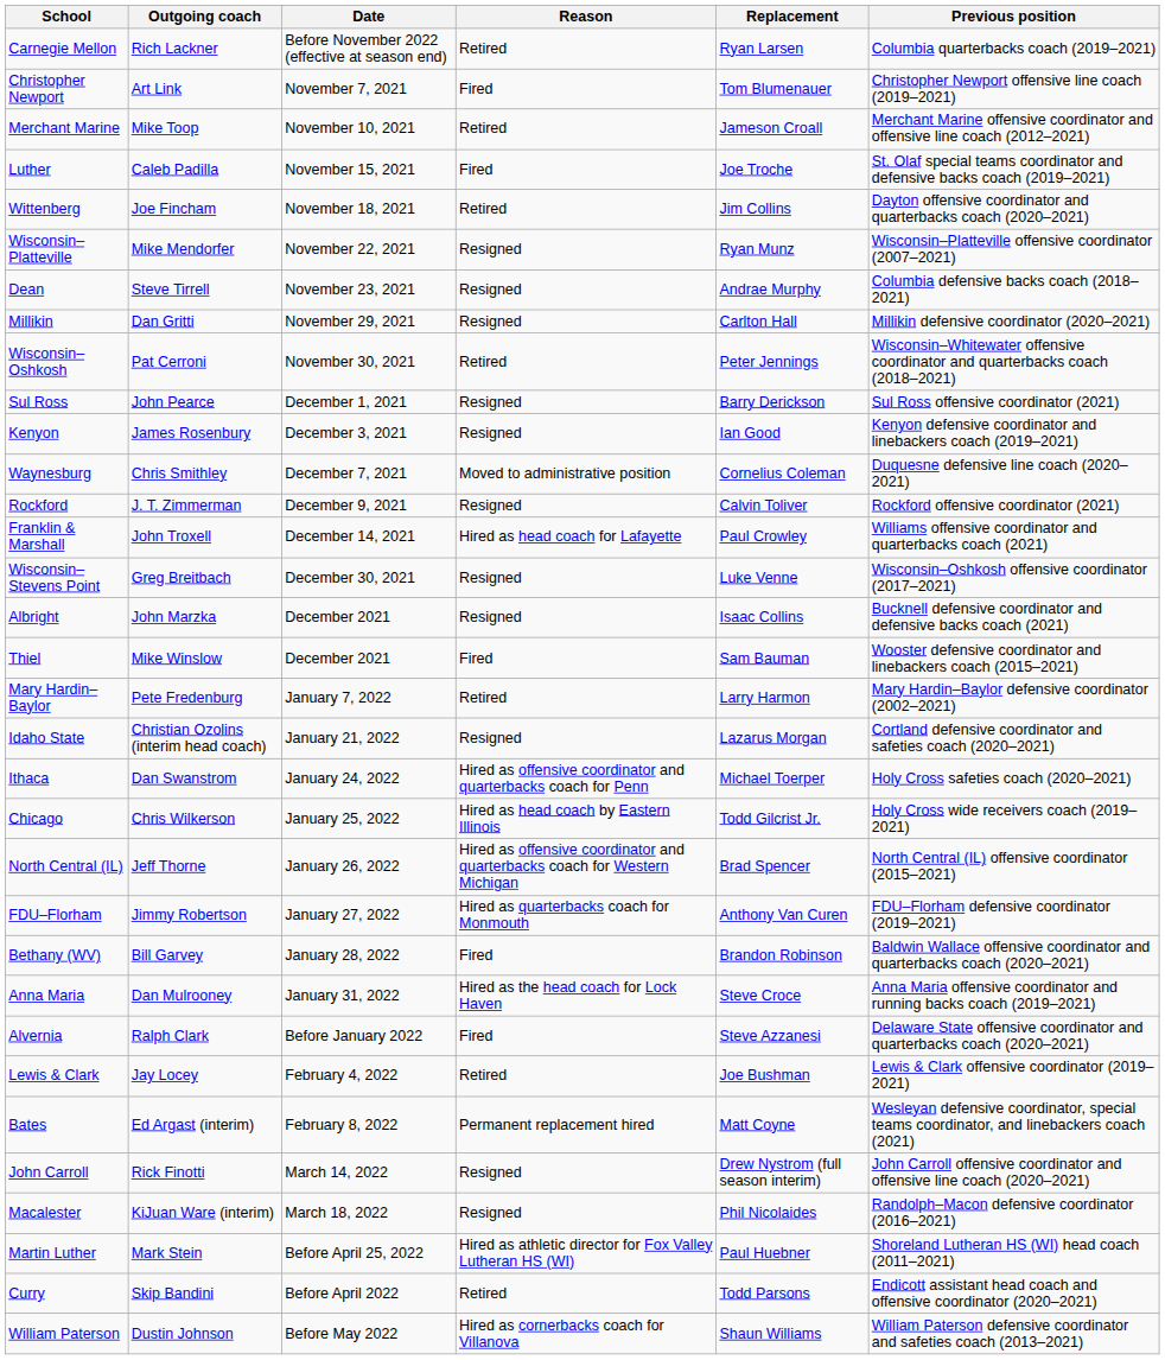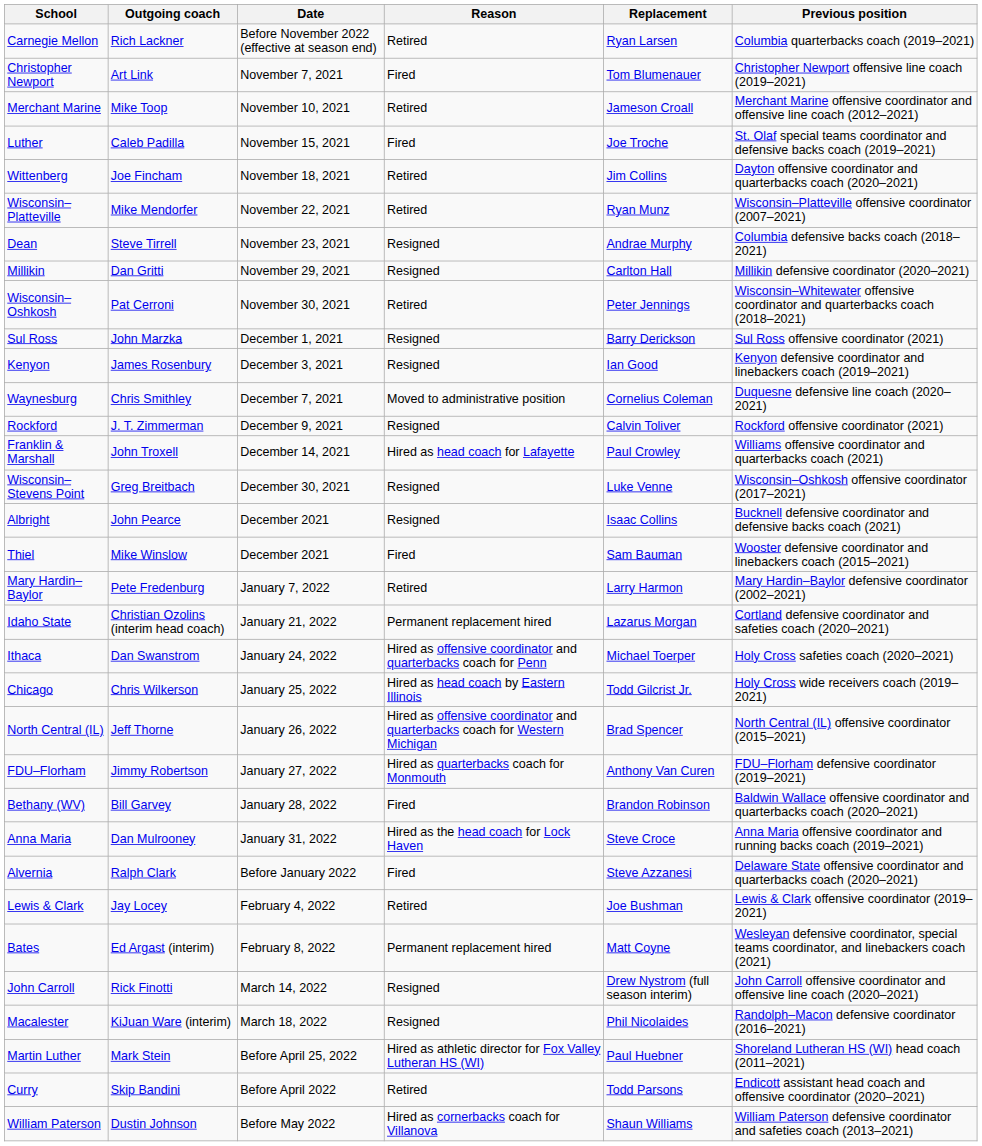Wisconsin–Platteville | Reason: Resigned -> Retired
Sul Ross | Outgoing coach: John Pearce -> John Marzka
Albright | Outgoing coach: John Marzka -> John Pearce
Idaho State | Reason: Resigned -> Permanent replacement hired
